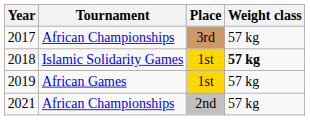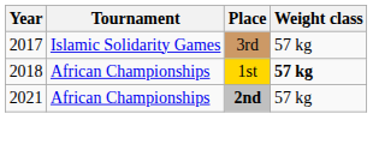2017 | Tournament: African Championships -> Islamic Solidarity Games
2018 | Tournament: Islamic Solidarity Games -> African Championships
- row: 2019 | African Games | 1st | 57 kg
2021 | Place: normal -> bold
